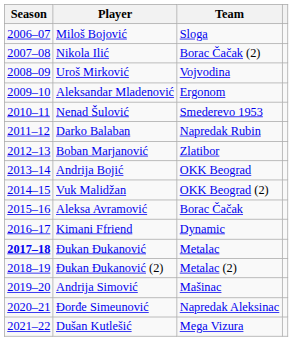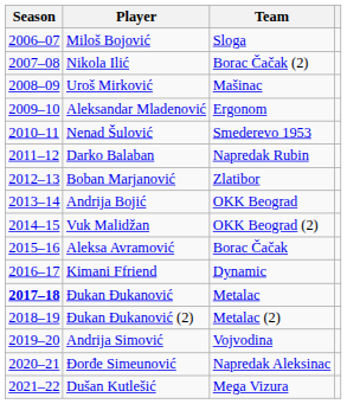Uroš Mirković | Team: Vojvodina -> Mašinac
Andrija Simović | Team: Mašinac -> Vojvodina
